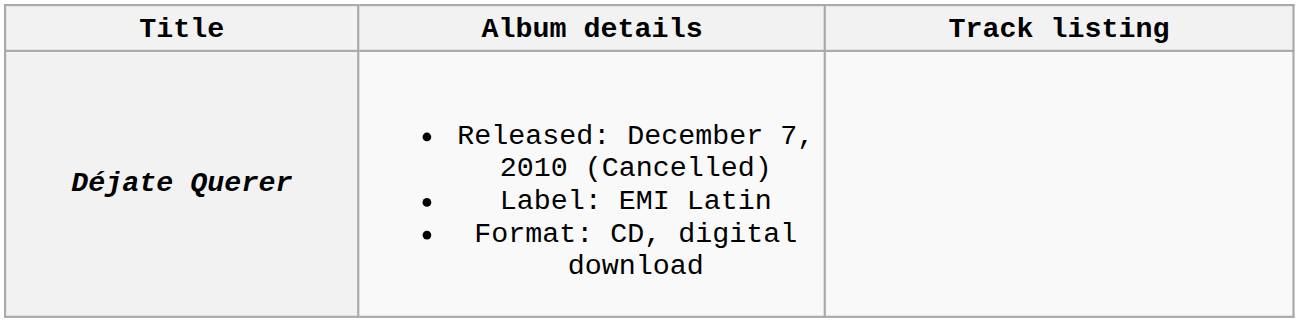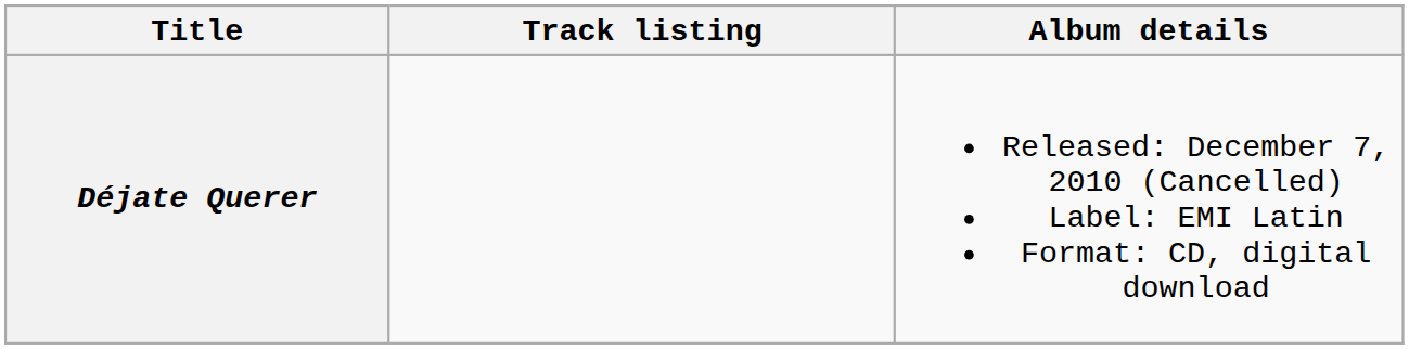columns swapped: Album details <-> Track listing
